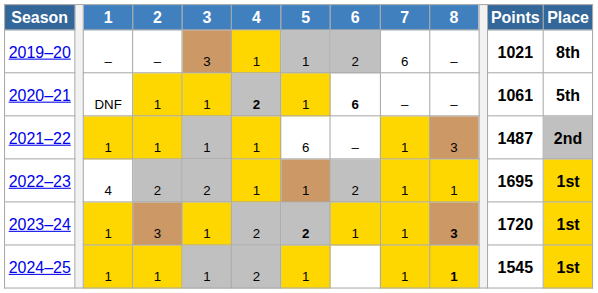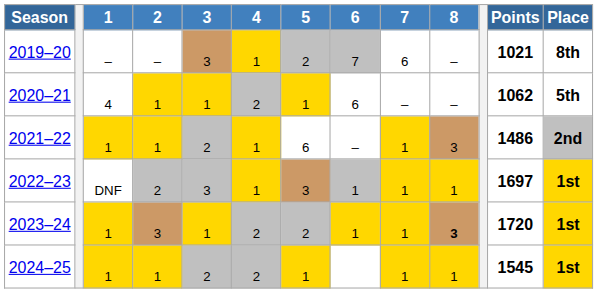2019–20 | 5: 1 -> 2
2019–20 | 6: 2 -> 7
2020–21 | 1: DNF -> 4
2020–21 | 4: bold -> normal
2020–21 | 6: bold -> normal
2020–21 | Points: 1061 -> 1062
2021–22 | 3: 1 -> 2
2021–22 | Points: 1487 -> 1486
2022–23 | 1: 4 -> DNF
2022–23 | 3: 2 -> 3
2022–23 | 5: 1 -> 3
2022–23 | 6: 2 -> 1
2022–23 | Points: 1695 -> 1697
2023–24 | 5: bold -> normal
2024–25 | 3: 1 -> 2
2024–25 | 8: bold -> normal
